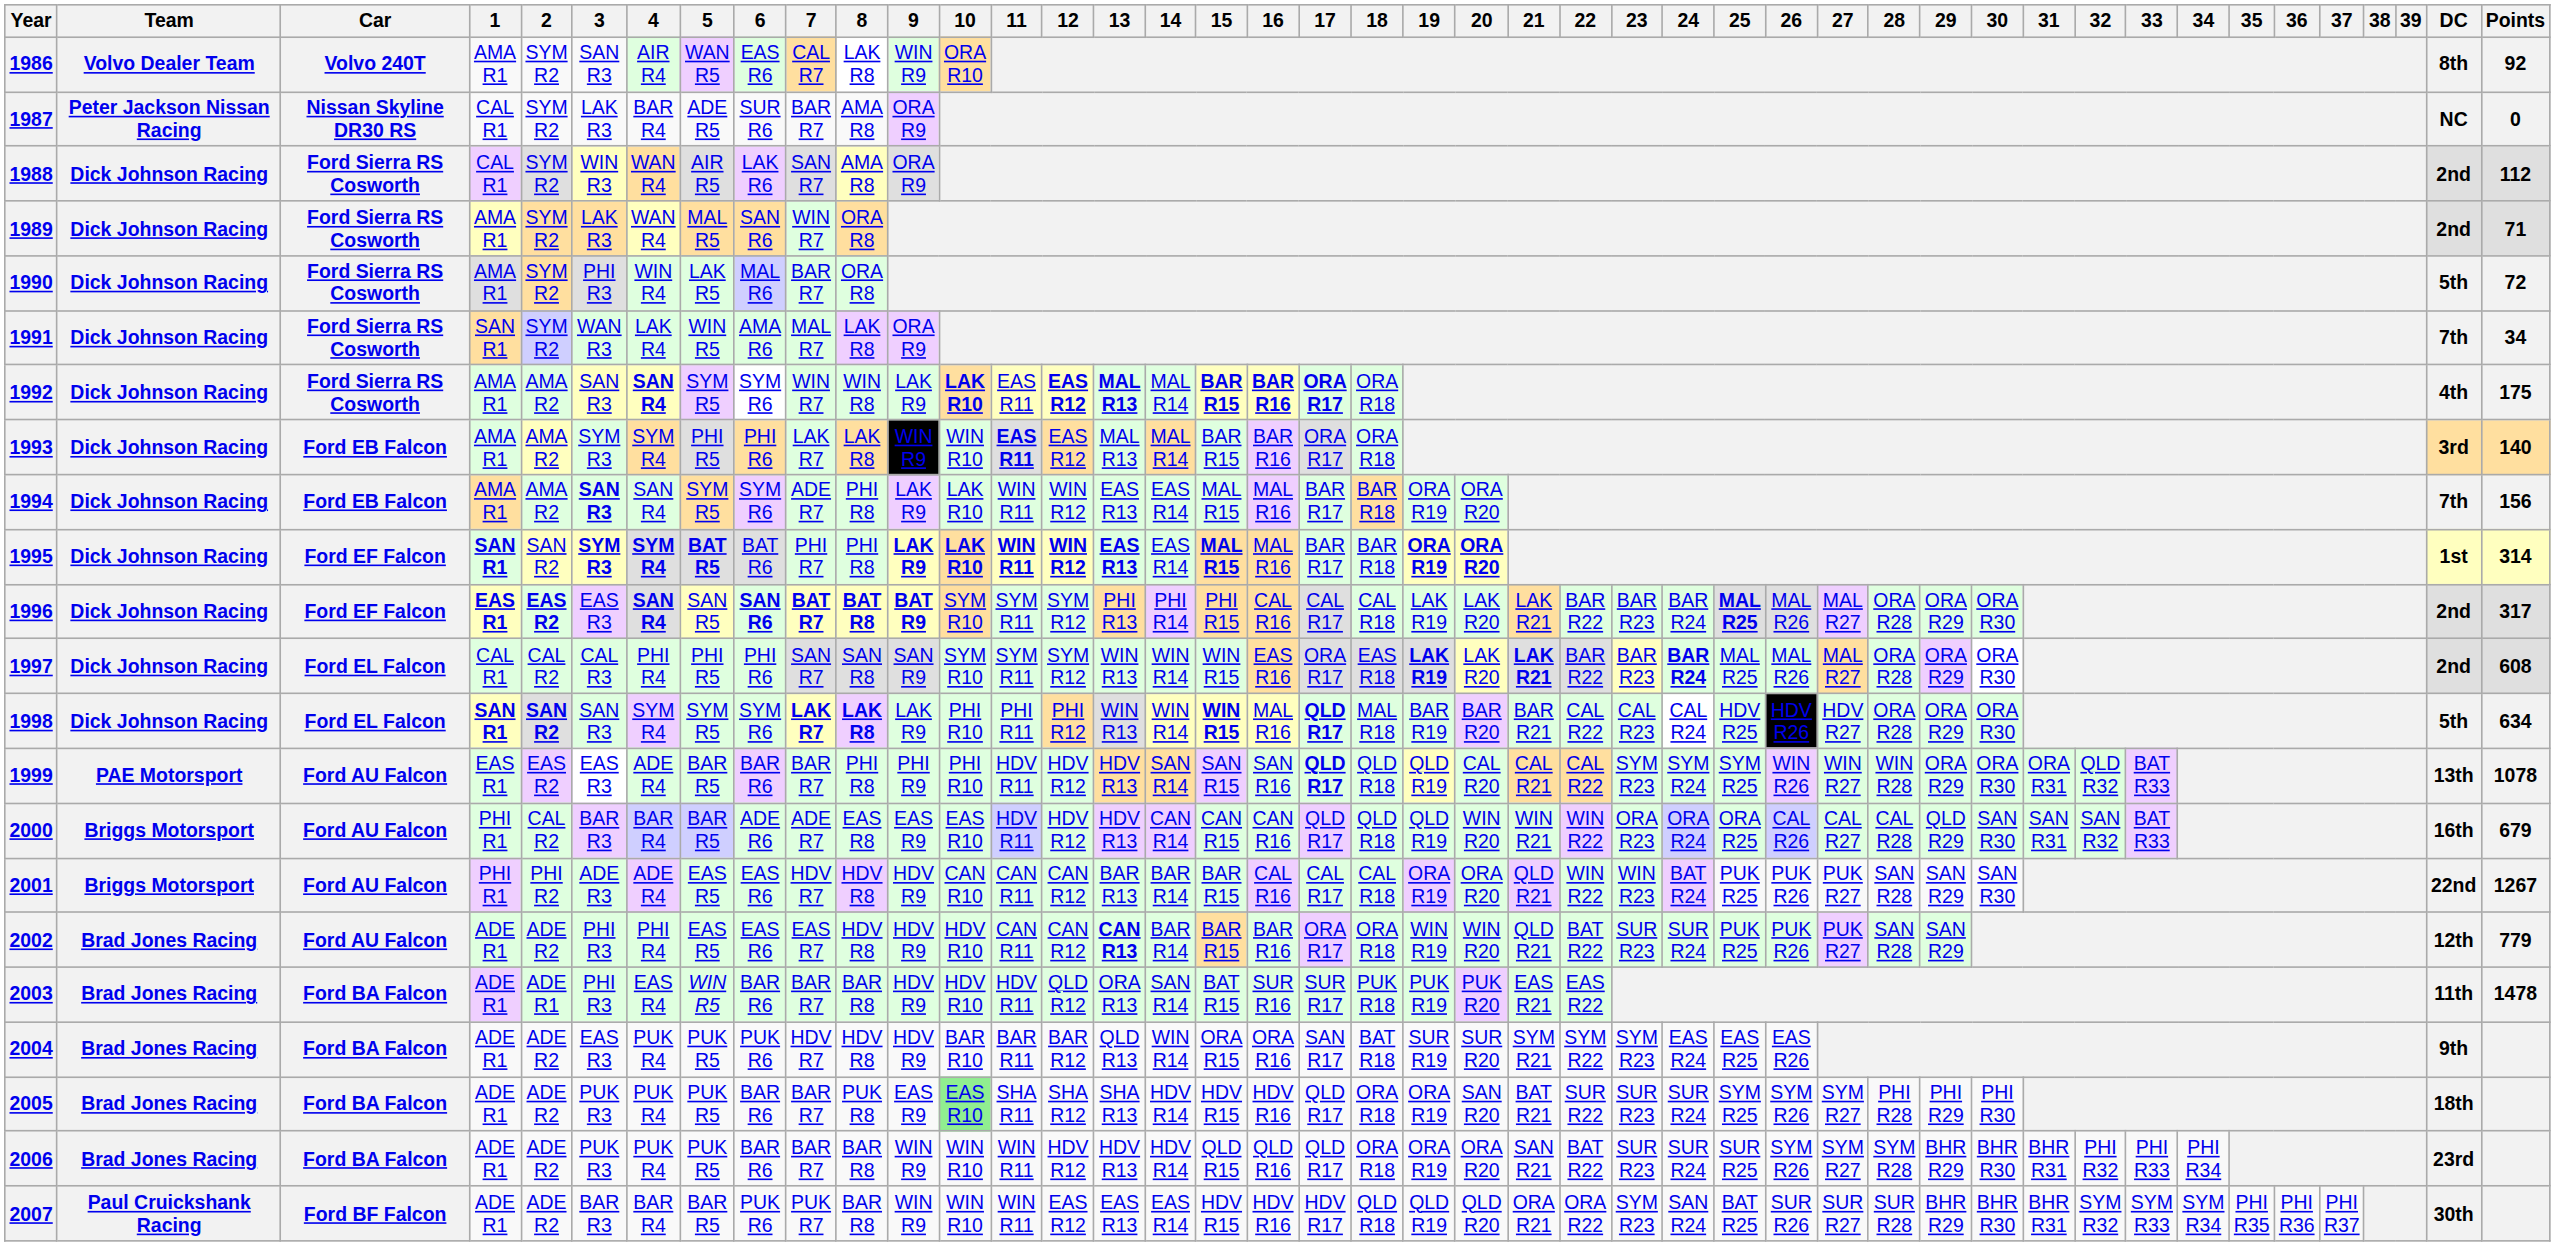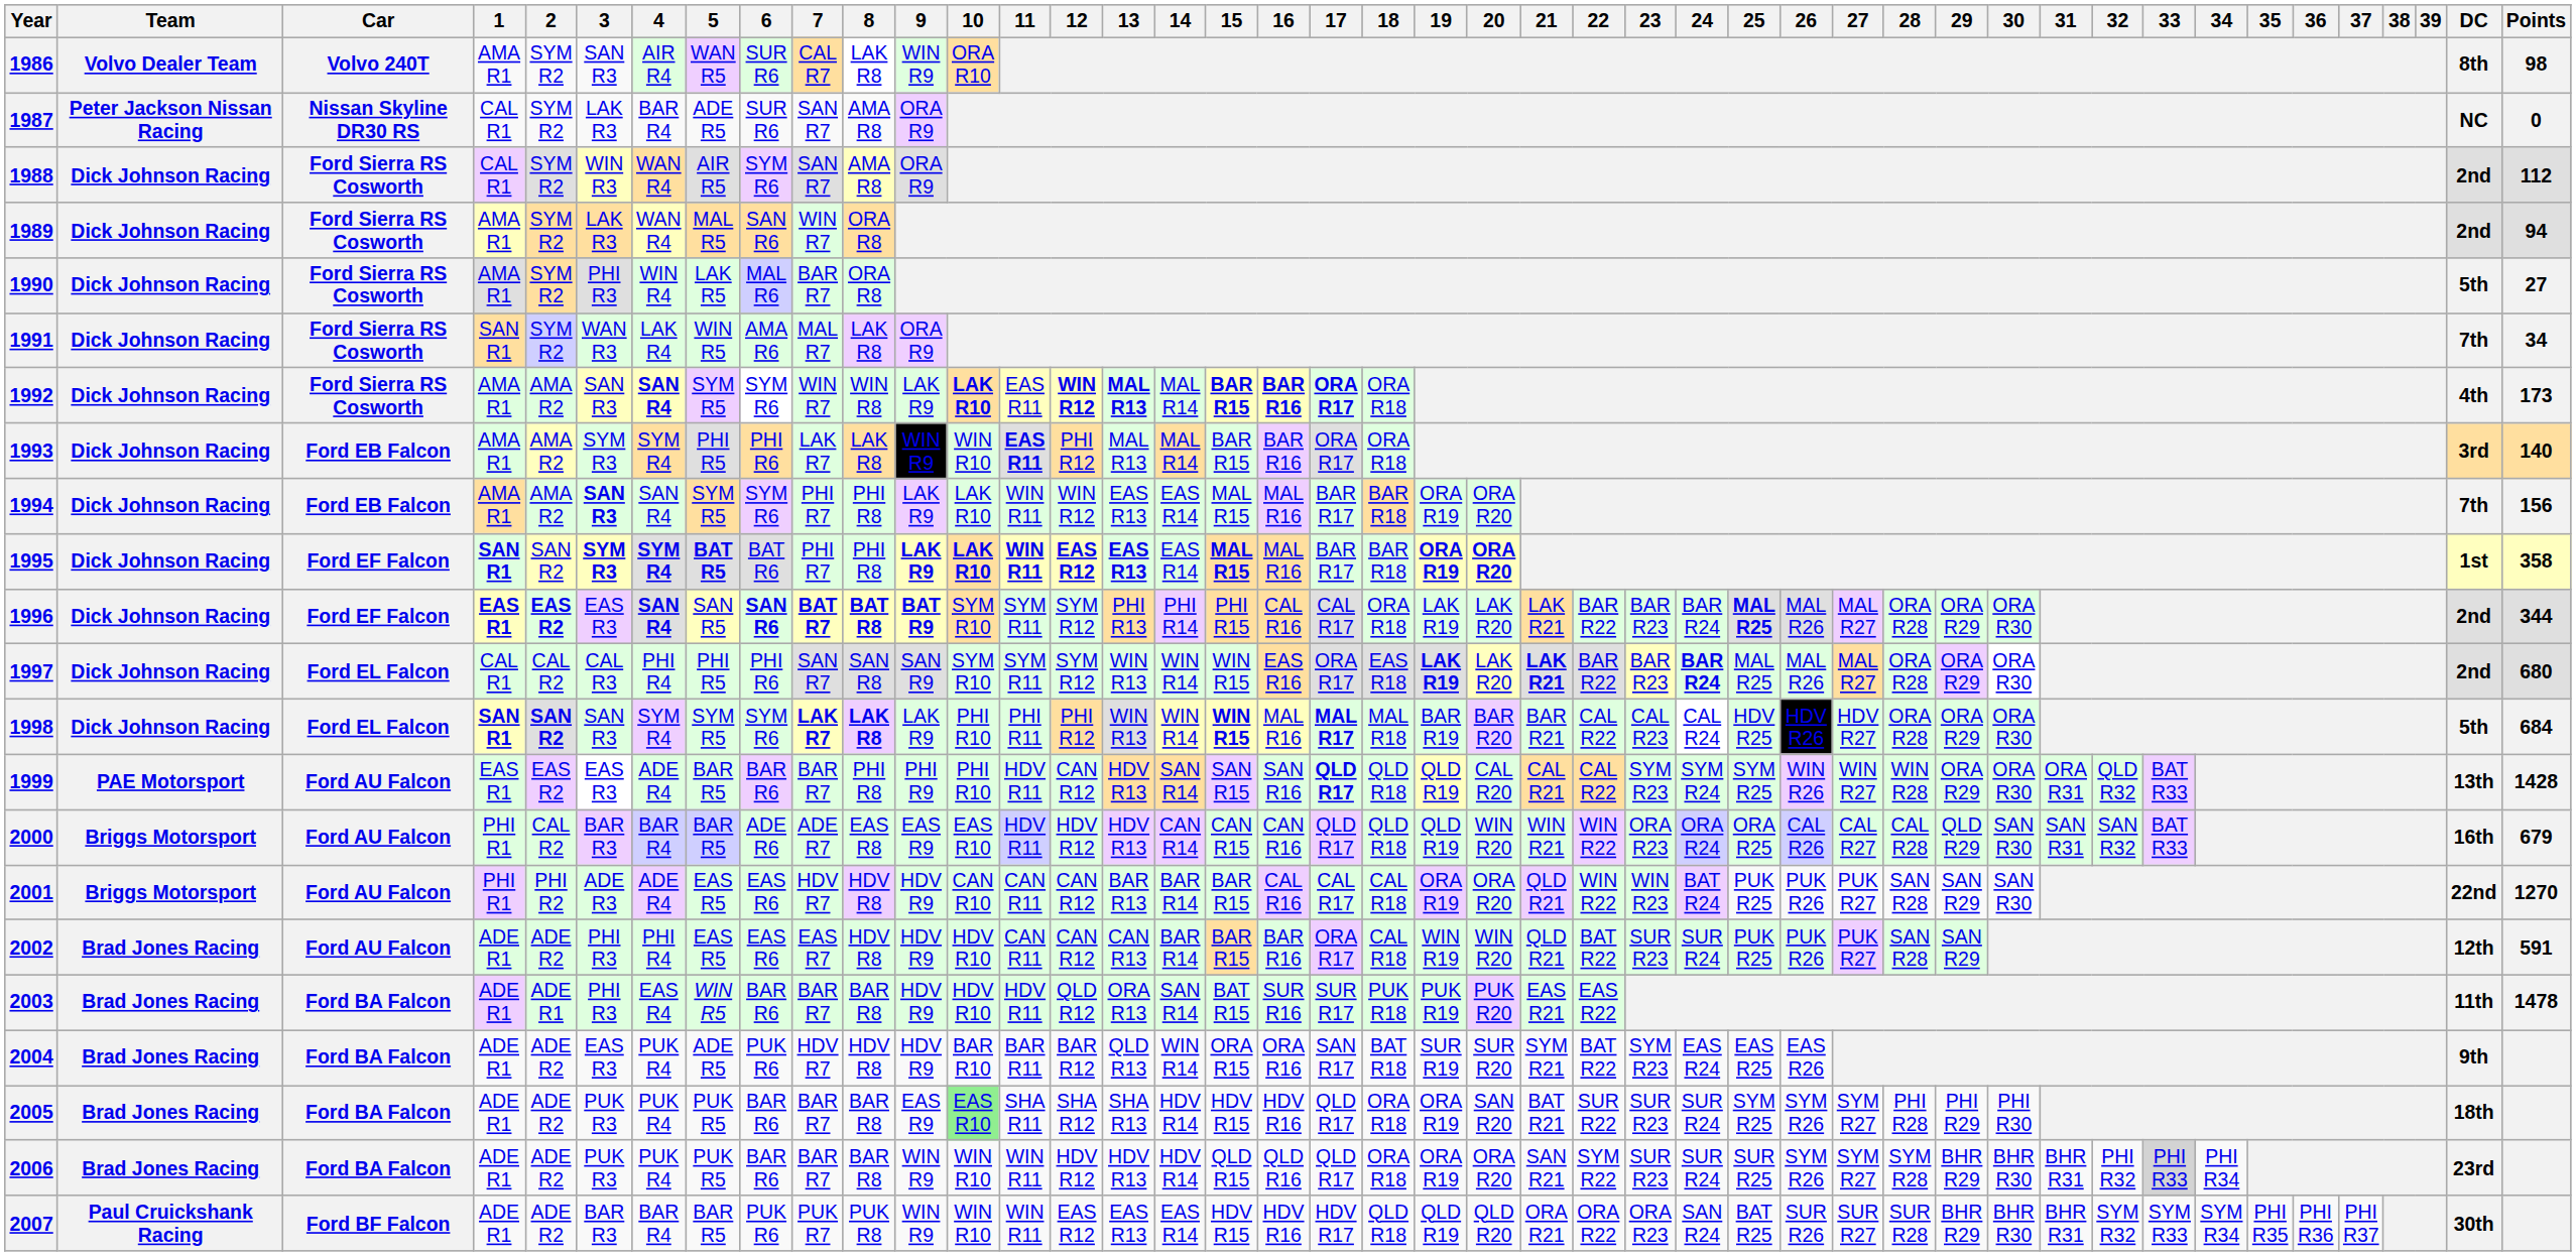1986 | 6: EAS R6 -> SUR R6
1986 | Points: 92 -> 98
1987 | 7: BAR R7 -> SAN R7
1988 | 6: LAK R6 -> SYM R6
1989 | Points: 71 -> 94
1990 | Points: 72 -> 27
1992 | 12: EAS R12 -> WIN R12
1992 | Points: 175 -> 173
1993 | 12: EAS R12 -> PHI R12
1994 | 7: ADE R7 -> PHI R7
1995 | 12: WIN R12 -> EAS R12
1995 | Points: 314 -> 358
1996 | 18: CAL R18 -> ORA R18
1996 | Points: 317 -> 344
1997 | Points: 608 -> 680
1998 | 17: QLD R17 -> MAL R17
1998 | Points: 634 -> 684
1999 | 12: HDV R12 -> CAN R12
1999 | Points: 1078 -> 1428
2001 | Points: 1267 -> 1270
2002 | 13: bold -> normal
2002 | 18: ORA R18 -> CAL R18
2002 | Points: 779 -> 591
2004 | 5: PUK R5 -> ADE R5
2004 | 22: SYM R22 -> BAT R22
2005 | 8: PUK R8 -> BAR R8
2006 | 22: BAT R22 -> SYM R22
2006 | 33: no background -> lightgrey background
2007 | 8: BAR R8 -> PUK R8
2007 | 23: SYM R23 -> ORA R23
